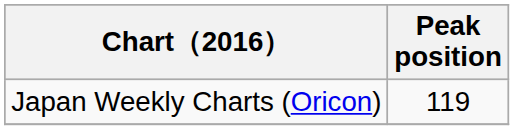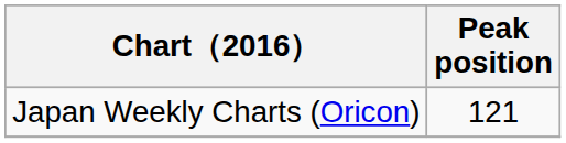Japan Weekly Charts (Oricon) | Peak position: 119 -> 121
